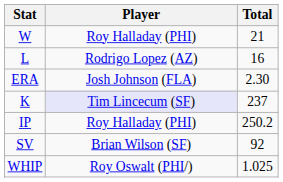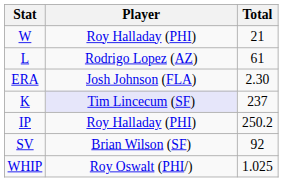L | Total: 16 -> 61
